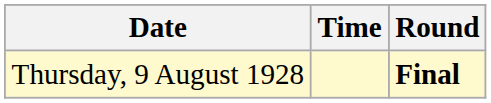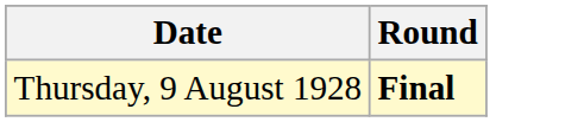- column: Time
